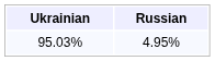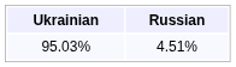95.03% | Russian: 4.95% -> 4.51%
